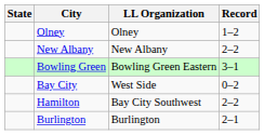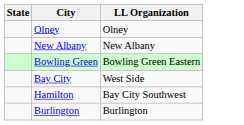- column: Record | 1–2 | 2–2 | 3–1 | 0–2 | 2–2 | 2–1
